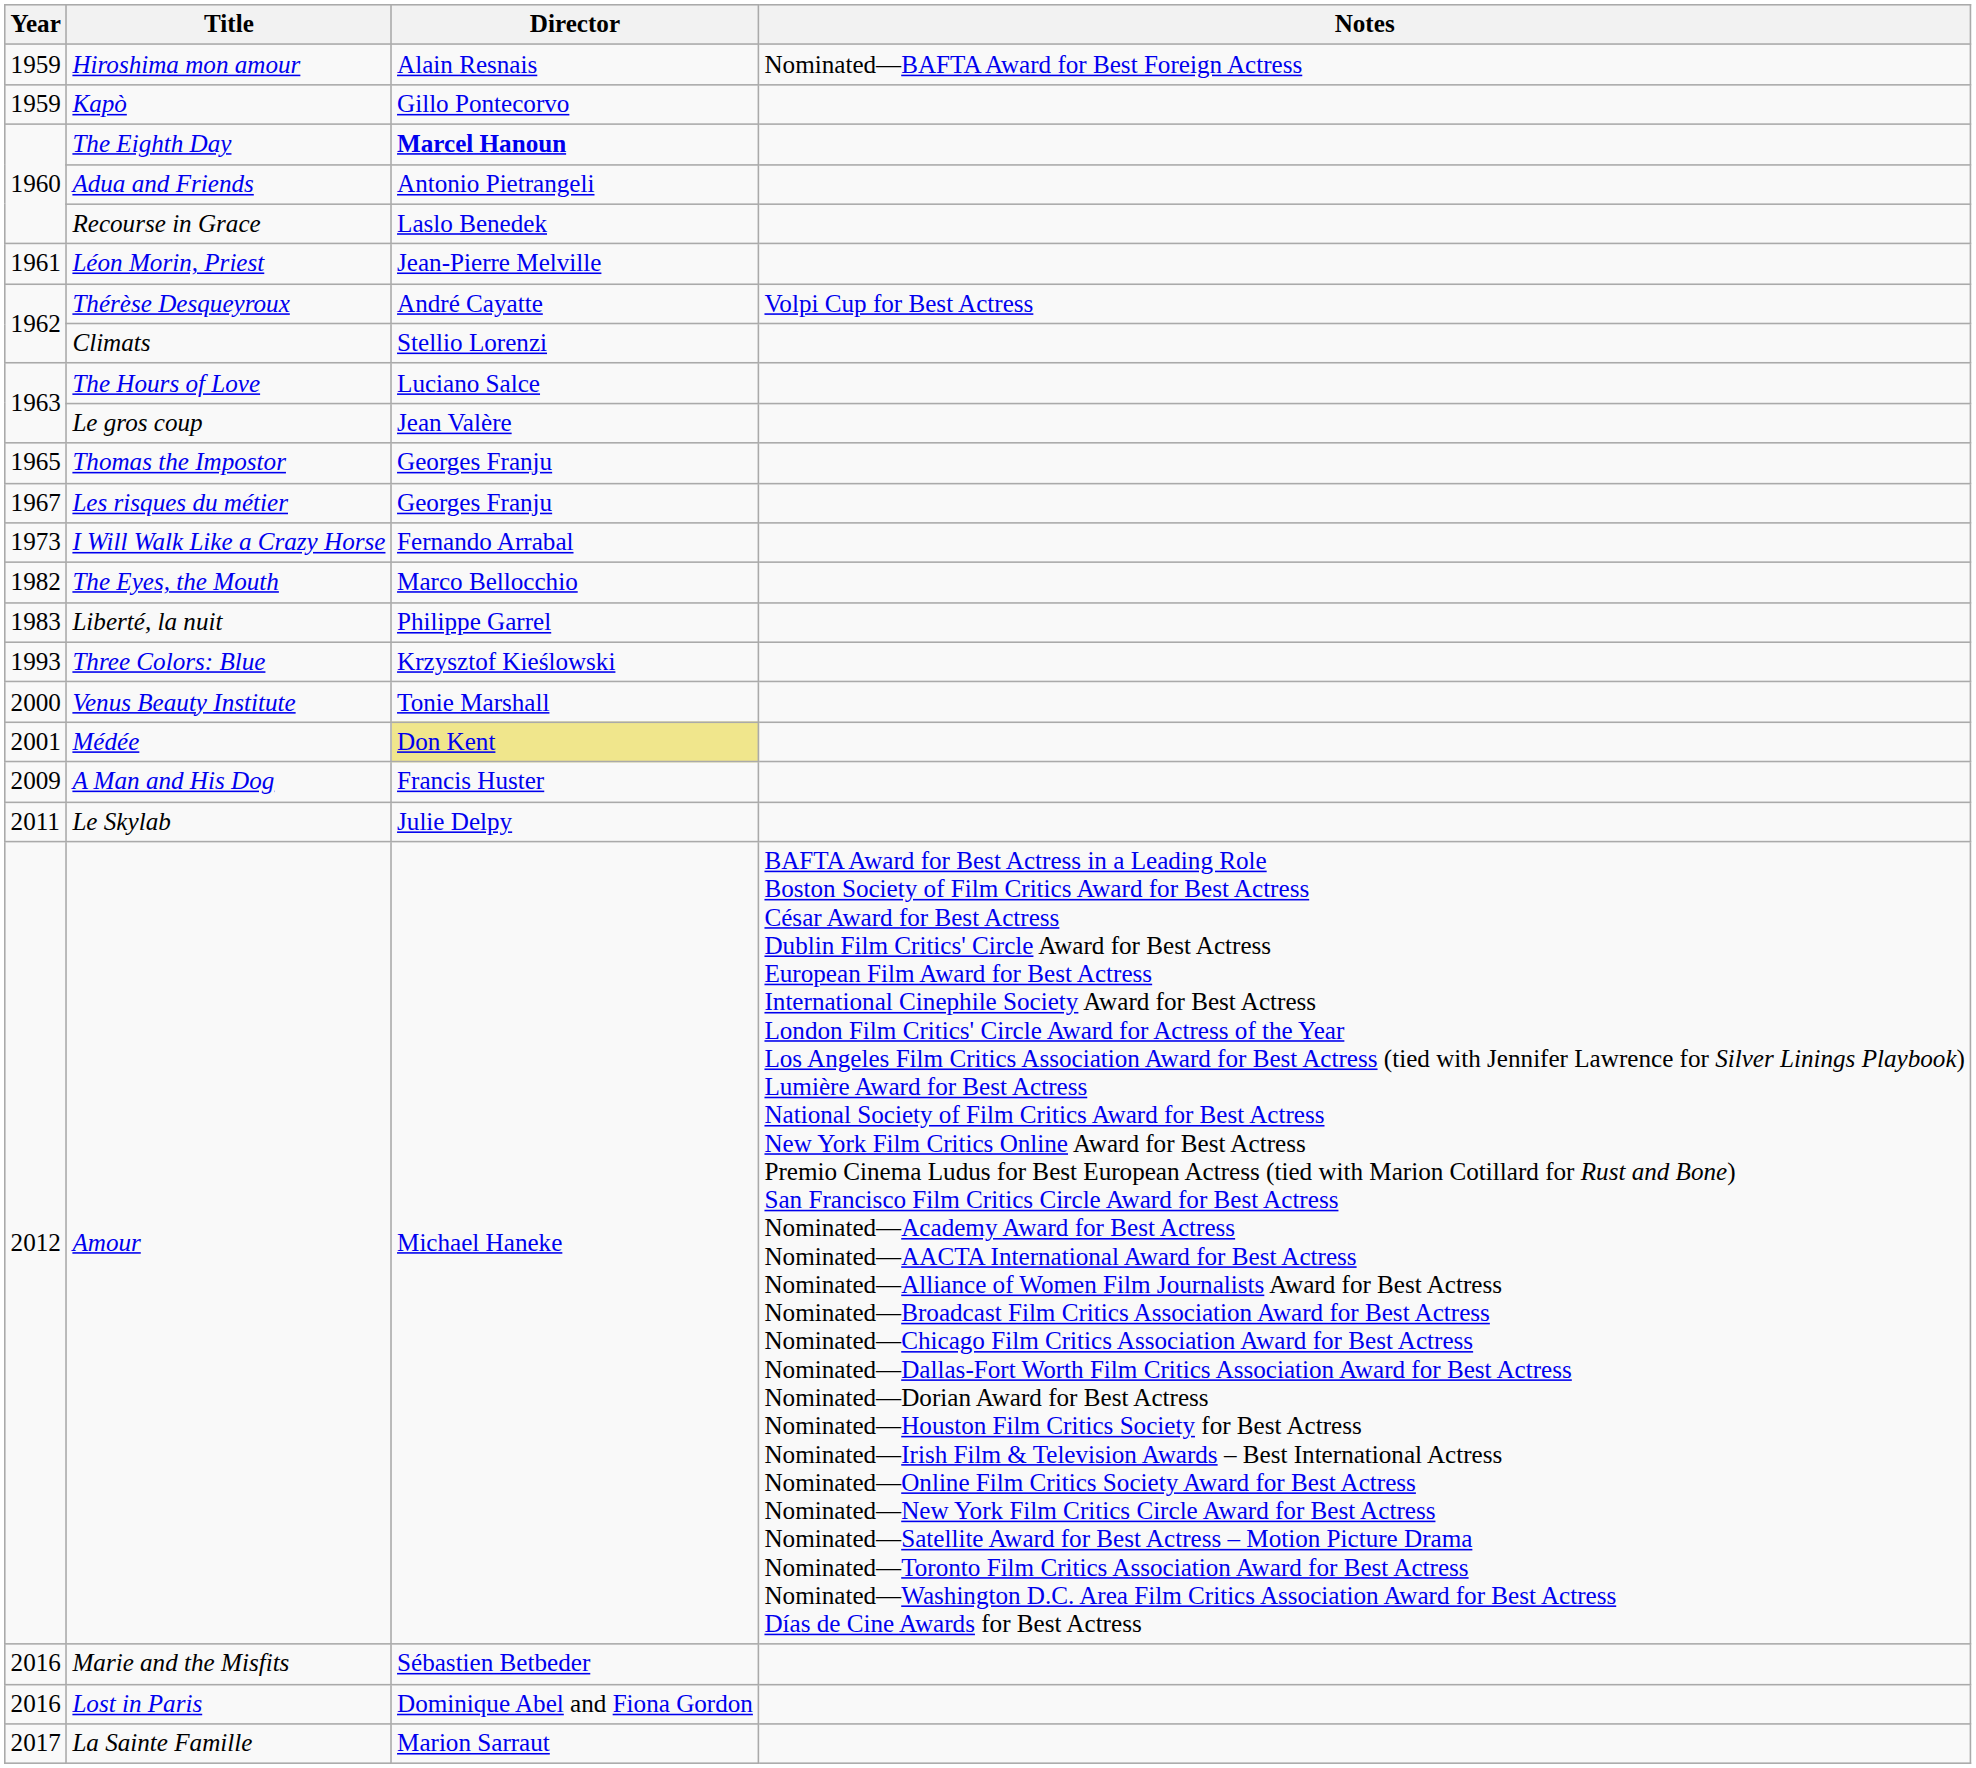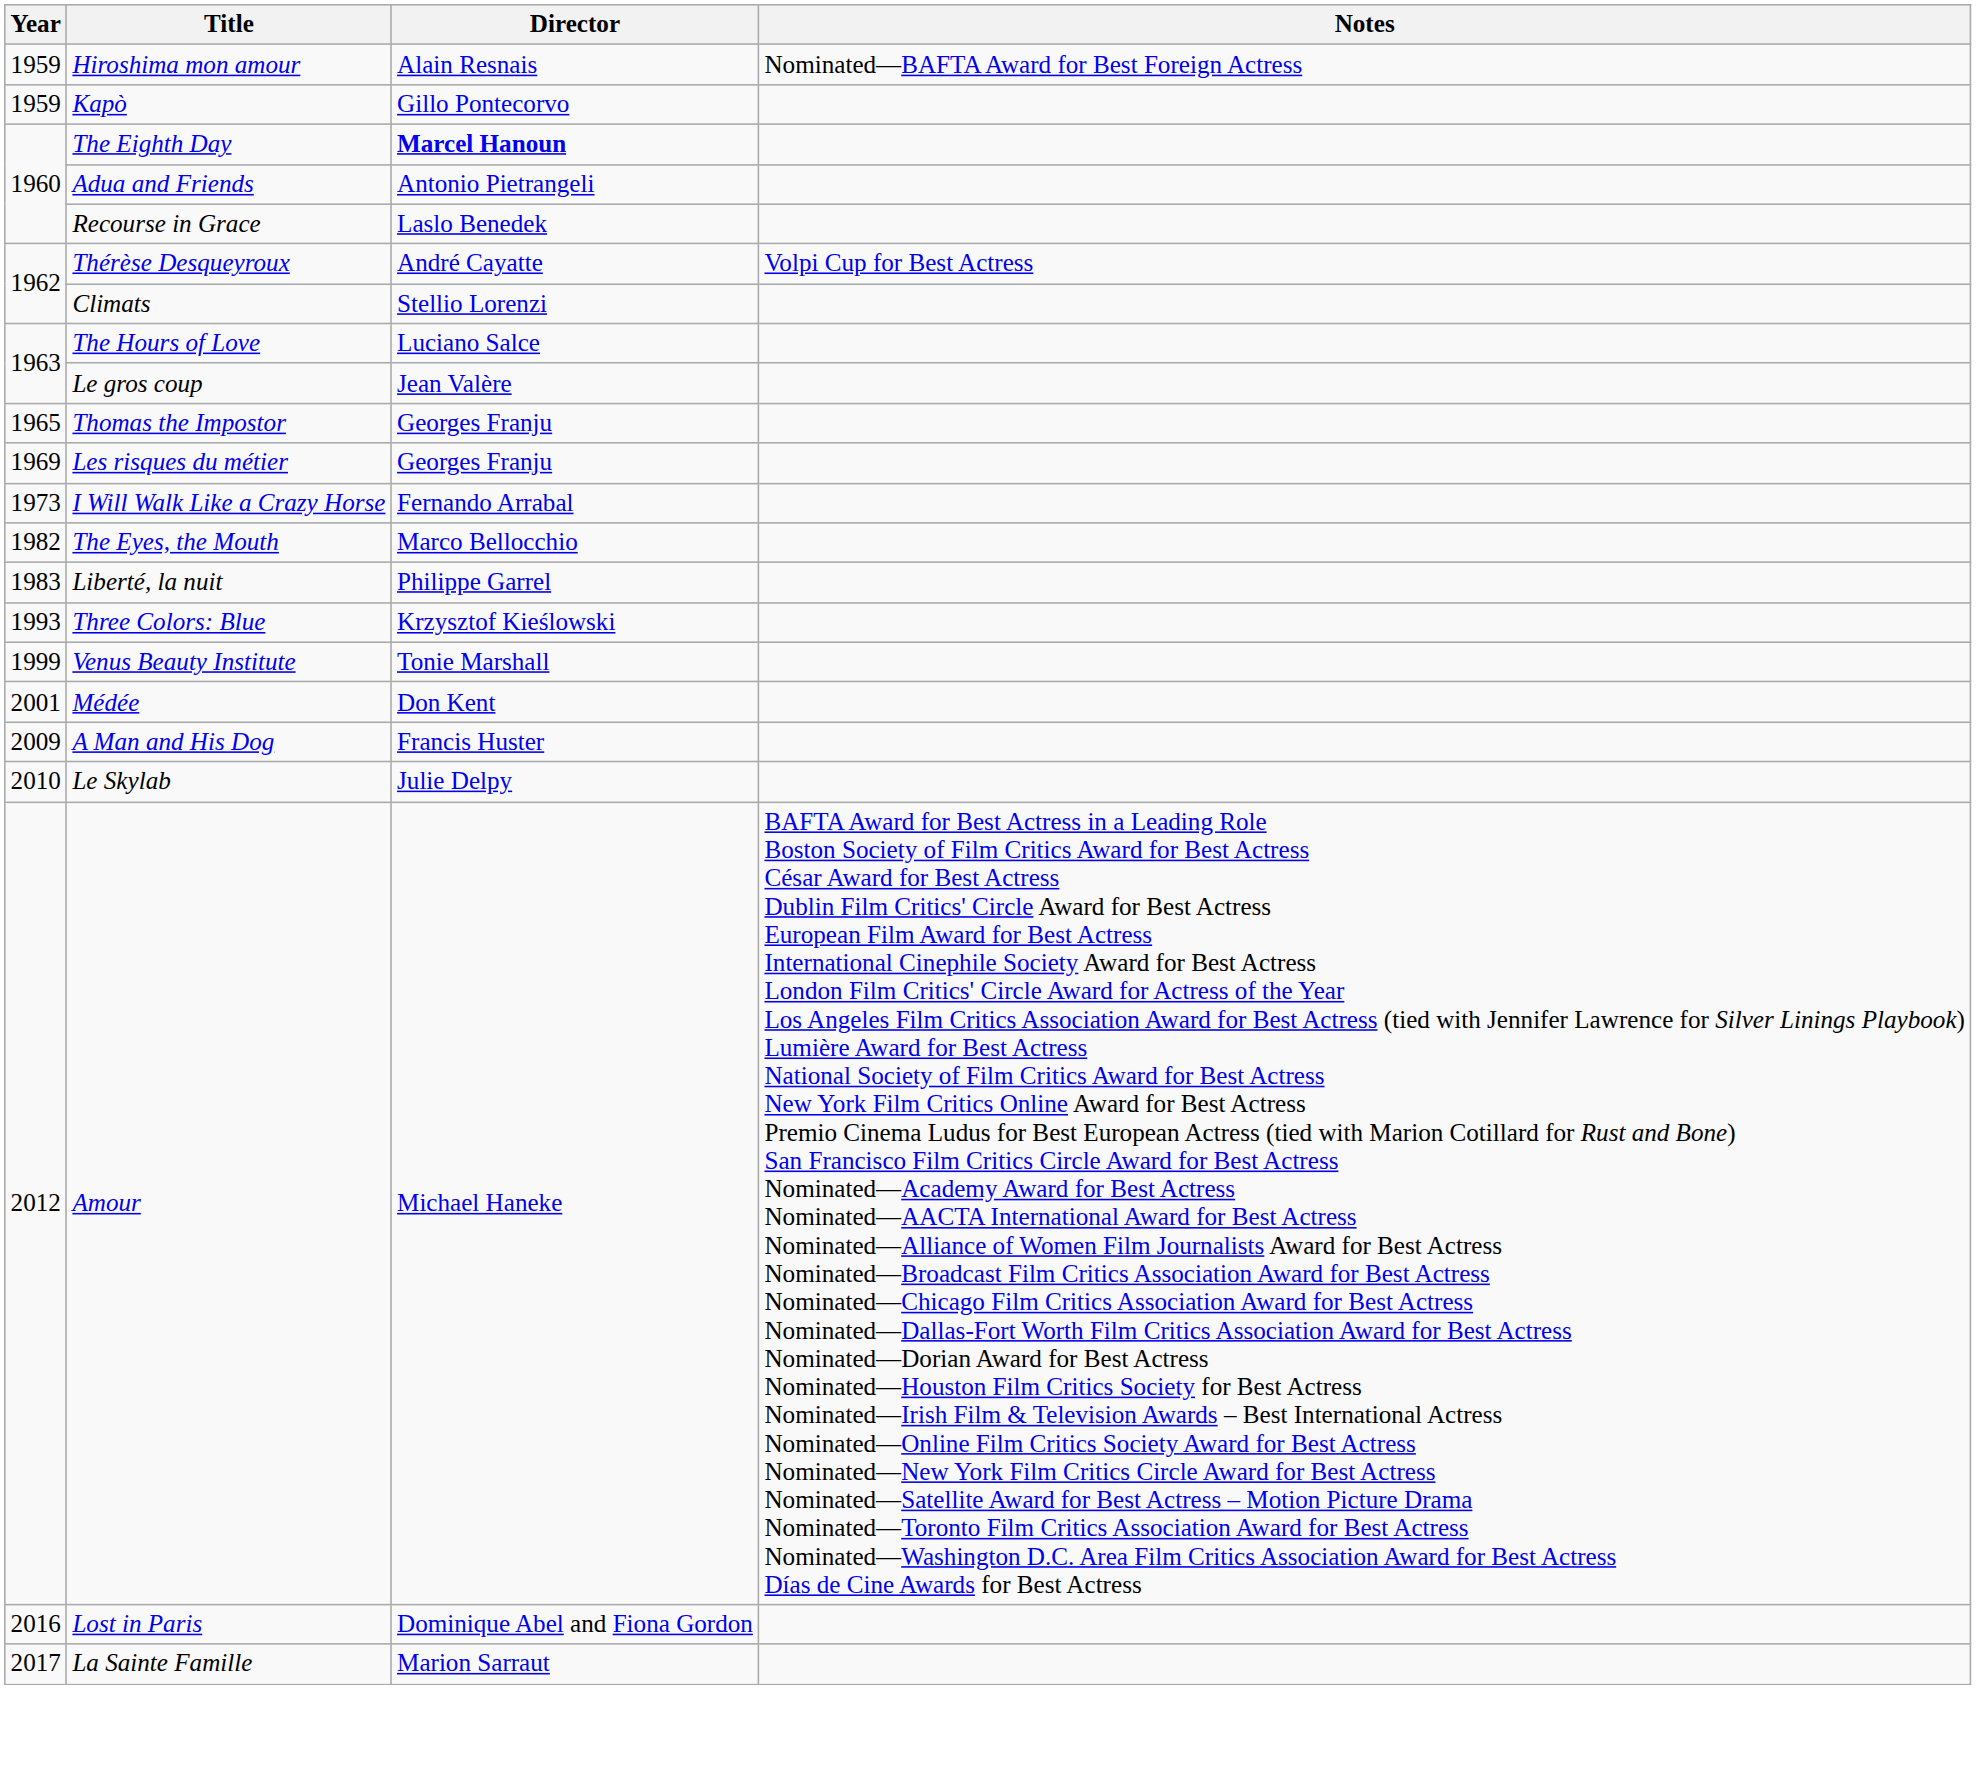- row: 1961 | Léon Morin, Priest | Jean-Pierre Melville
Les risques du métier | Year: 1967 -> 1969
Venus Beauty Institute | Year: 2000 -> 1999
Médée | Director: khaki background -> no background
Le Skylab | Year: 2011 -> 2010
- row: 2016 | Marie and the Misfits | Sébastien Betbeder
